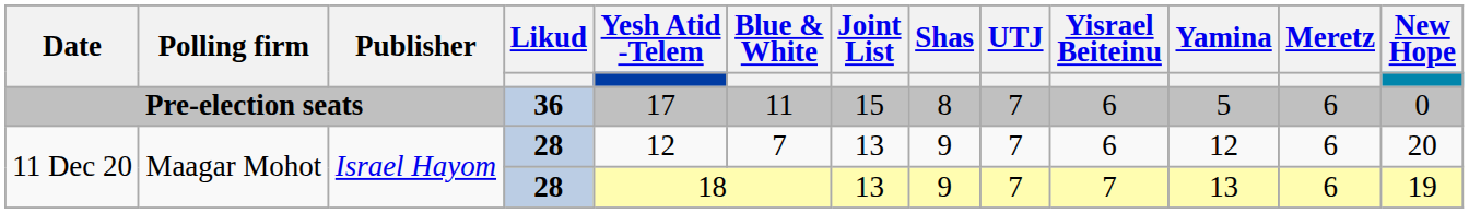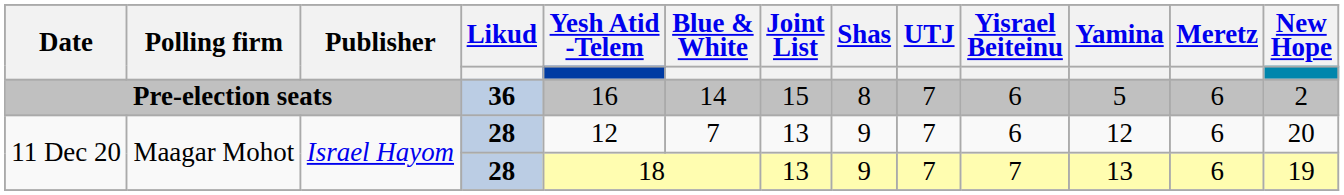Pre-election seats | Yesh Atid -Telem: 17 -> 16
Pre-election seats | Blue & White: 11 -> 14
Pre-election seats | New Hope: 0 -> 2
